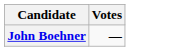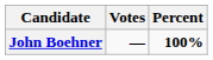+ column: Percent | 100%
